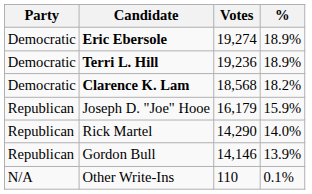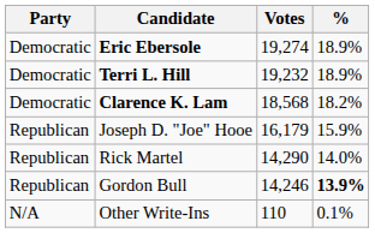Terri L. Hill | Votes: 19,236 -> 19,232
Gordon Bull | Votes: 14,146 -> 14,246
Gordon Bull | %: normal -> bold
